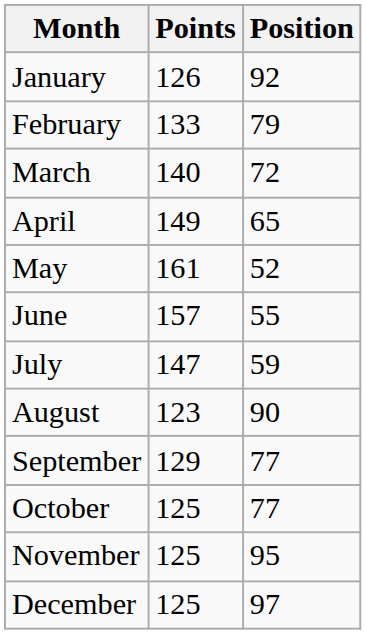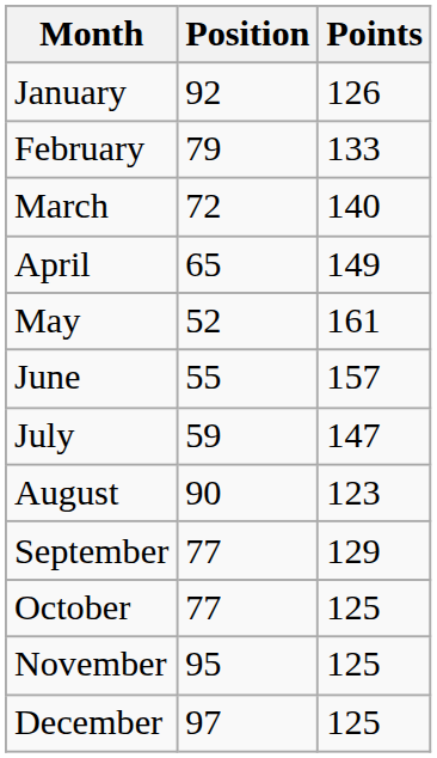columns swapped: Position <-> Points
